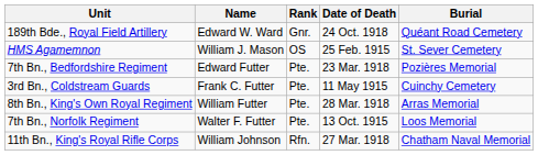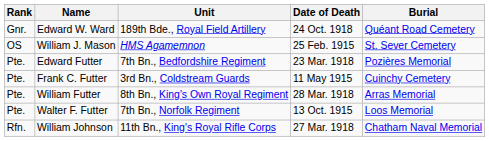columns swapped: Rank <-> Unit
